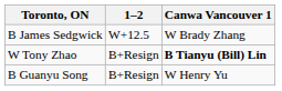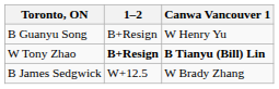rows swapped: B Guanyu Song <-> B James Sedgwick
W Tony Zhao | 1–2: normal -> bold
